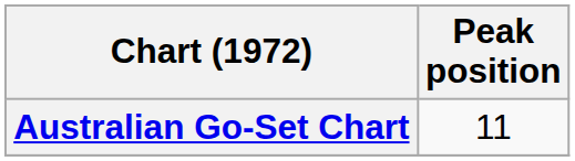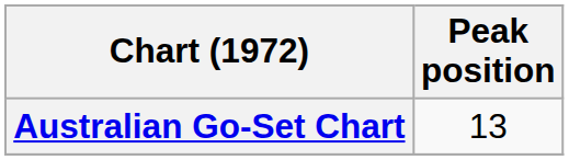Australian Go-Set Chart | Peak position: 11 -> 13
